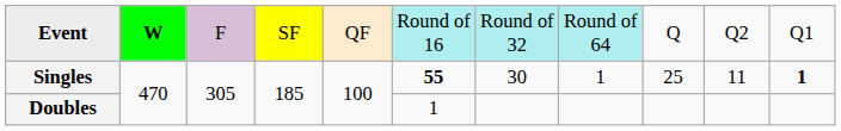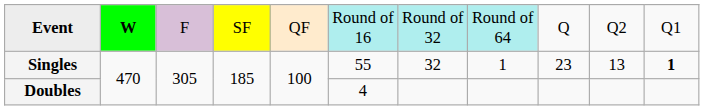Singles | column 6: bold -> normal
Singles | column 7: 30 -> 32
Singles | column 9: 25 -> 23
Singles | column 10: 11 -> 13
Doubles | column 6: 1 -> 4
